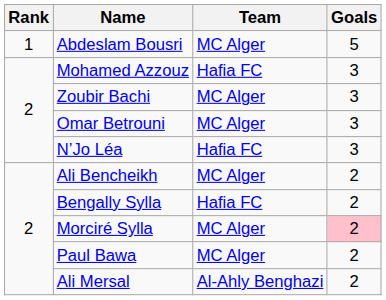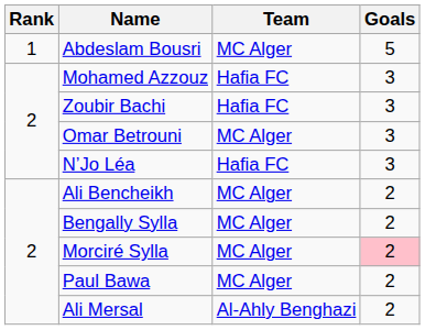Zoubir Bachi | Team: MC Alger -> Hafia FC
Bengally Sylla | Team: Hafia FC -> MC Alger
